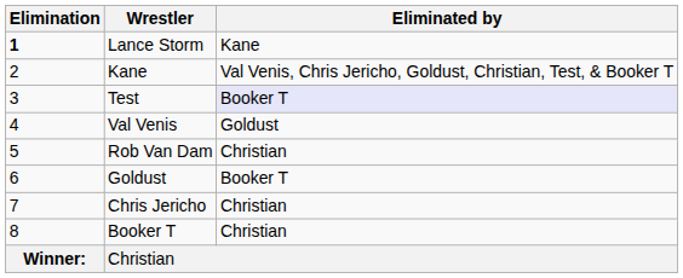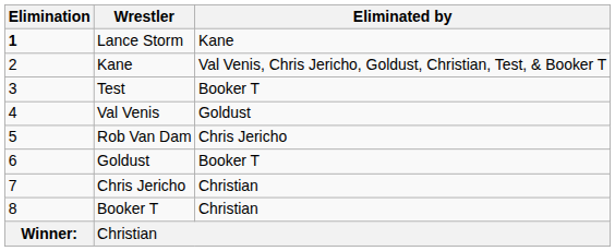Test | Eliminated by: lavender background -> no background
Rob Van Dam | Eliminated by: Christian -> Chris Jericho
